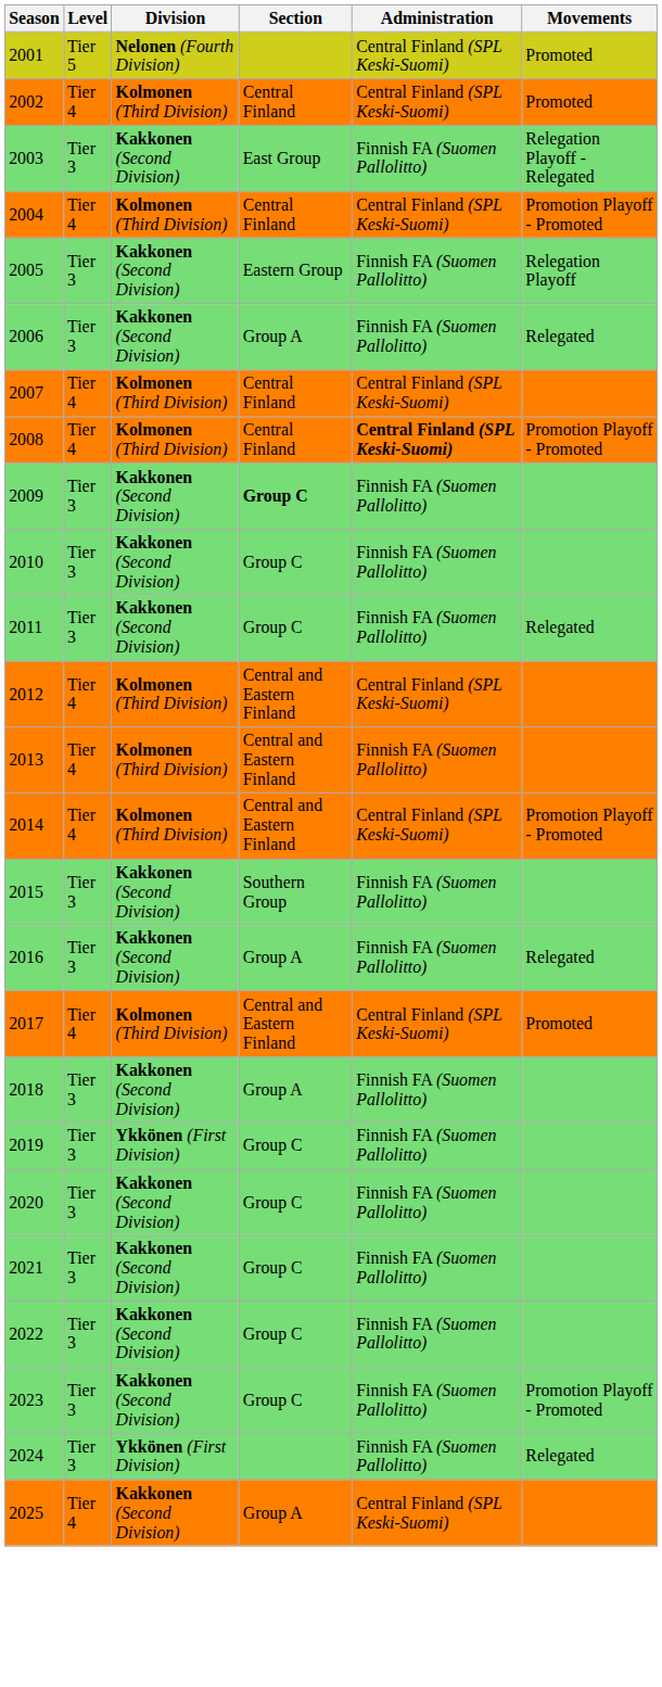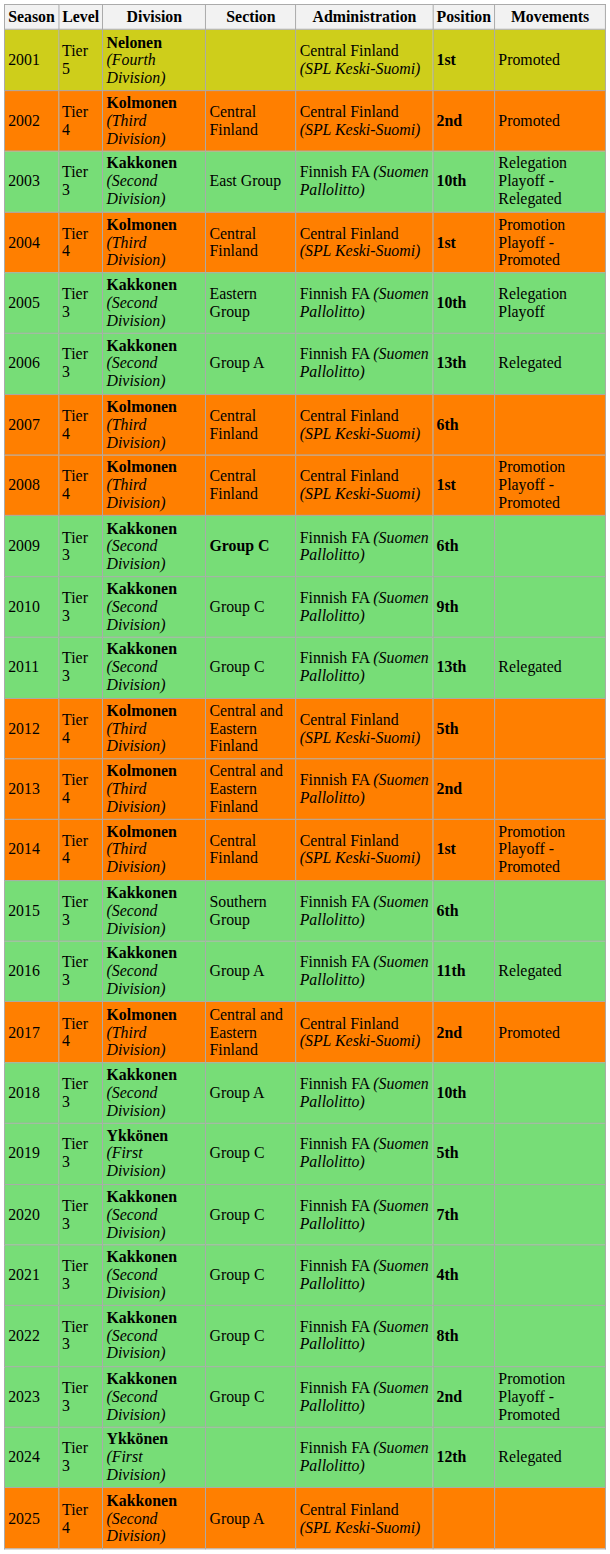+ column: Position | 1st | 2nd | 10th | 1st | 10th | 13th | 6th | 1st | 6th | 9th | 13th | 5th | 2nd | 1st | 6th | 11th | 2nd | 10th | 5th | 7th | 4th | 8th | 2nd | 12th
2008 | Administration: bold -> normal
2014 | Section: Central and Eastern Finland -> Central Finland
